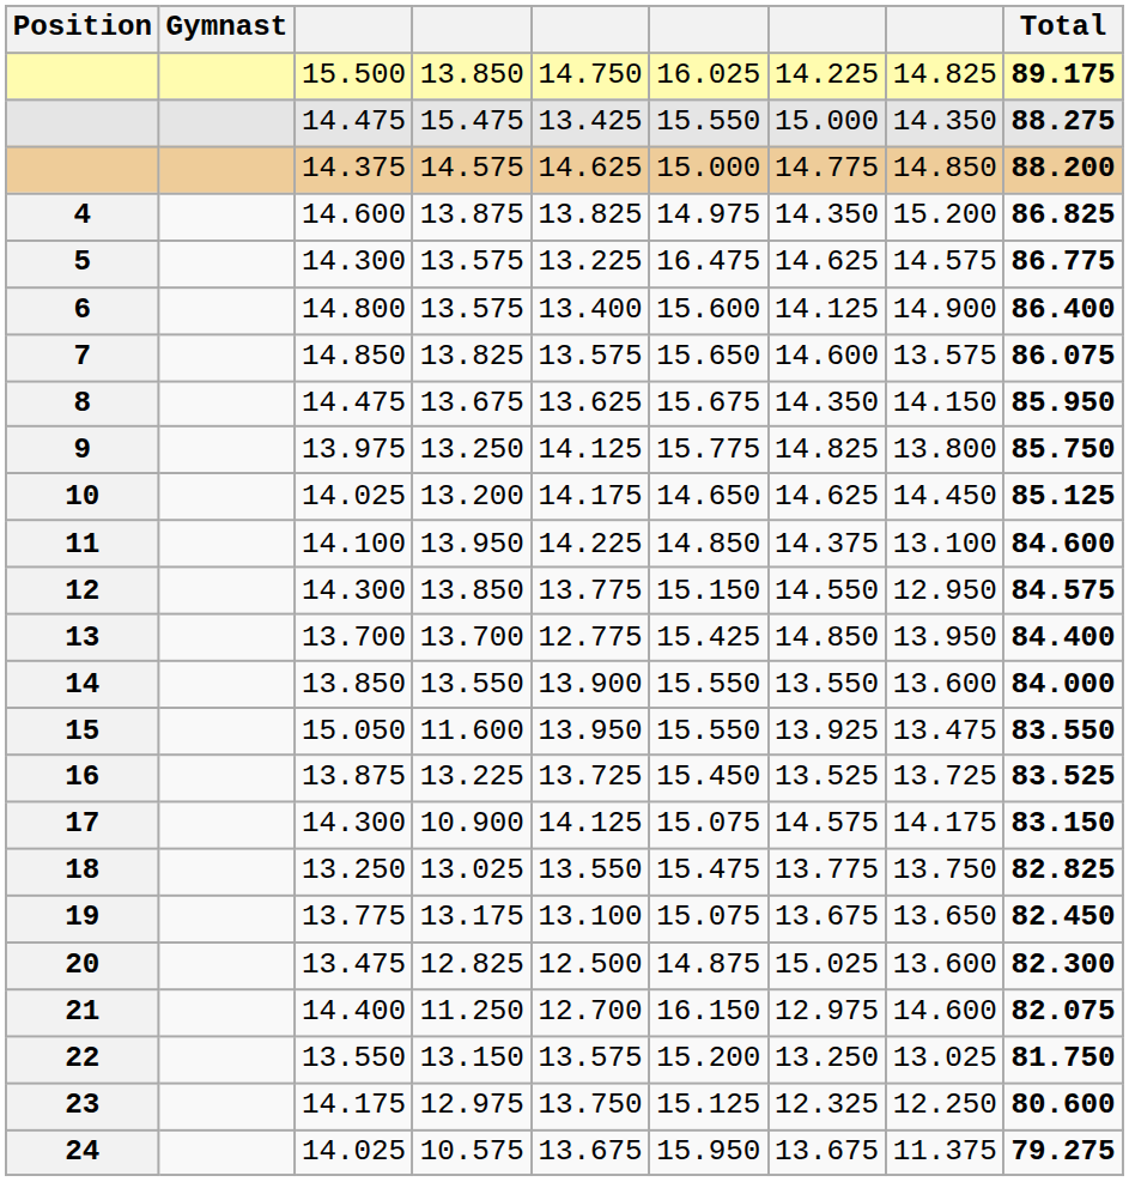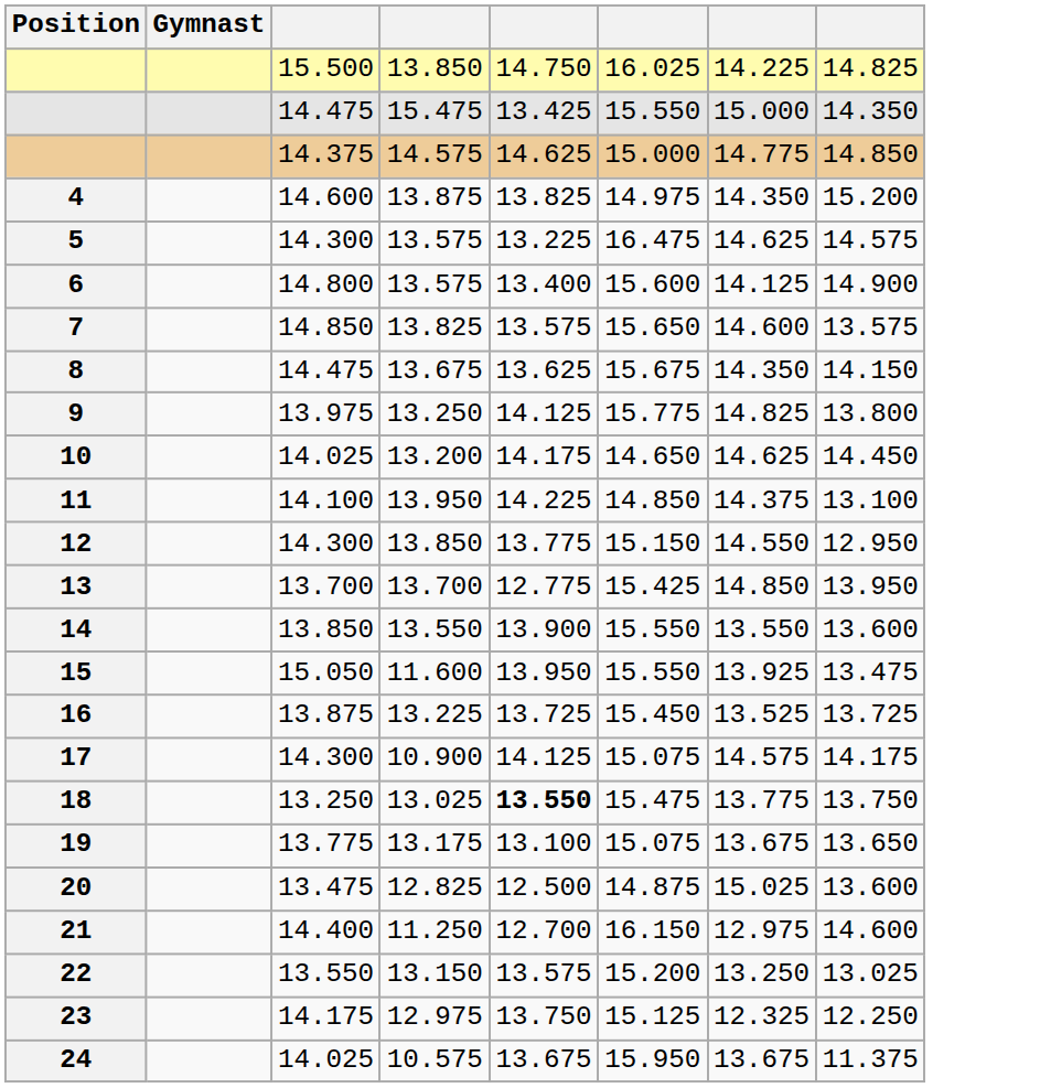- column: Total | 89.175 | 88.275 | 88.200 | 86.825 | 86.775 | 86.400 | 86.075 | 85.950 | 85.750 | 85.125 | 84.600 | 84.575 | 84.400 | 84.000 | 83.550 | 83.525 | 83.150 | 82.825 | 82.450 | 82.300 | 82.075 | 81.750 | 80.600 | 79.275
18 | column 5: normal -> bold
